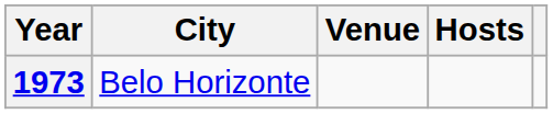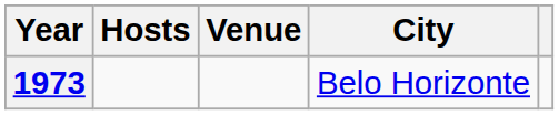columns swapped: City <-> Hosts
